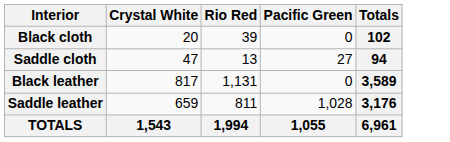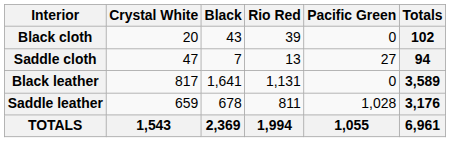+ column: Black | 43 | 7 | 1,641 | 678 | 2,369
